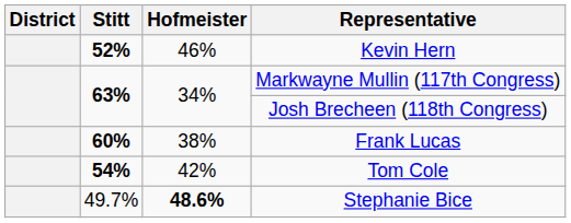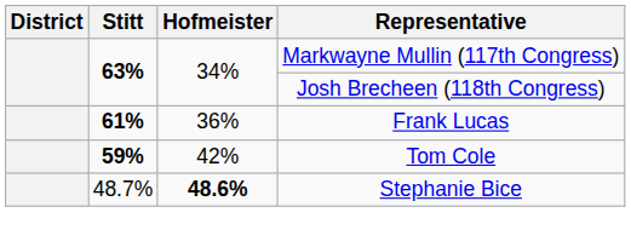- row: 52% | 46% | Kevin Hern
Frank Lucas | Stitt: 60% -> 61%
Frank Lucas | Hofmeister: 38% -> 36%
Tom Cole | Stitt: 54% -> 59%
Stephanie Bice | Stitt: 49.7% -> 48.7%
